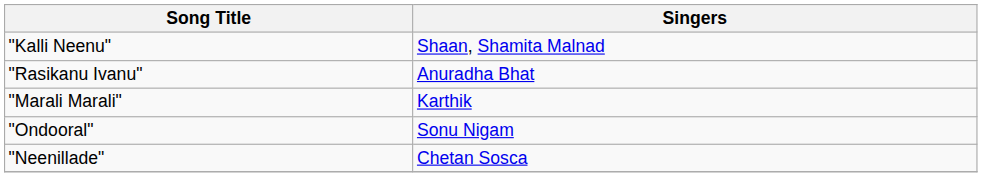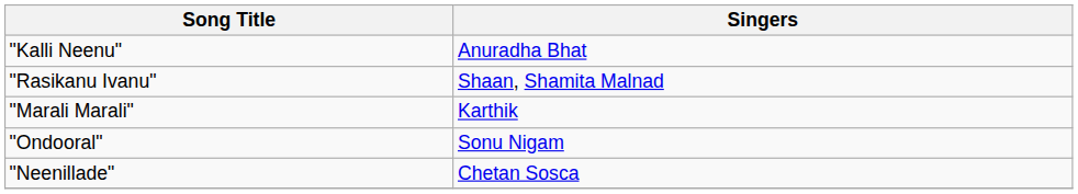"Kalli Neenu" | Singers: Shaan, Shamita Malnad -> Anuradha Bhat
"Rasikanu Ivanu" | Singers: Anuradha Bhat -> Shaan, Shamita Malnad
